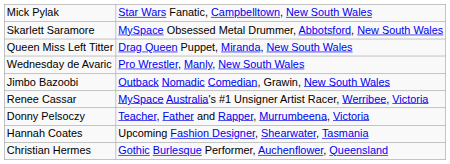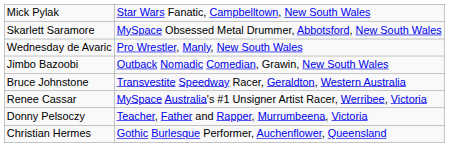- row: Queen Miss Left Titter | Drag Queen Puppet, Miranda, New South Wales
+ row: Bruce Johnstone | Transvestite Speedway Racer, Geraldton, Western Australia
- row: Hannah Coates | Upcoming Fashion Designer, Shearwater, Tasmania
